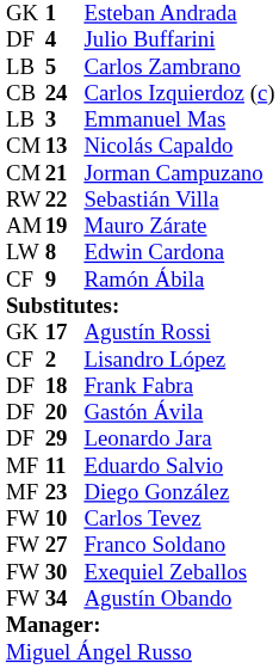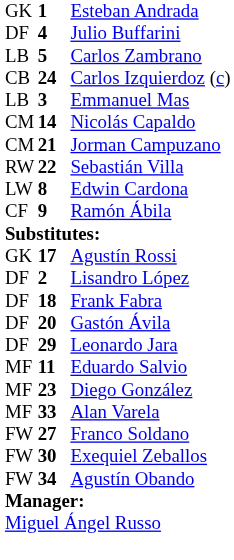Nicolás Capaldo | column 2: 13 -> 14
- row: AM | 19 | Mauro Zárate
Lisandro López | column 1: CF -> DF
+ row: MF | 33 | Alan Varela
- row: FW | 10 | Carlos Tevez
